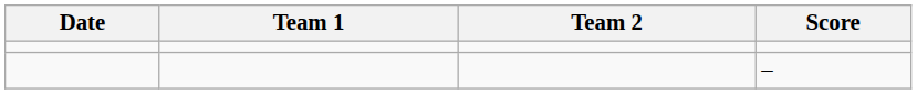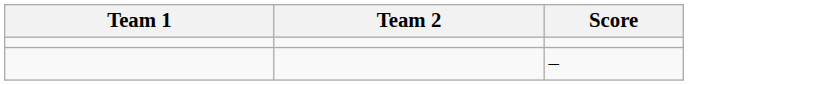- column: Date
